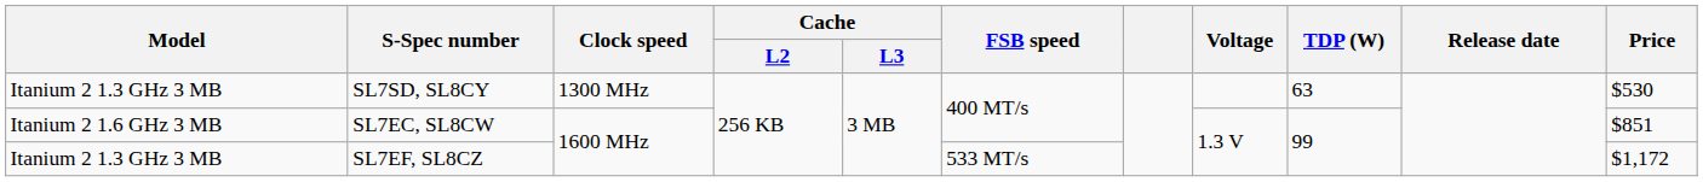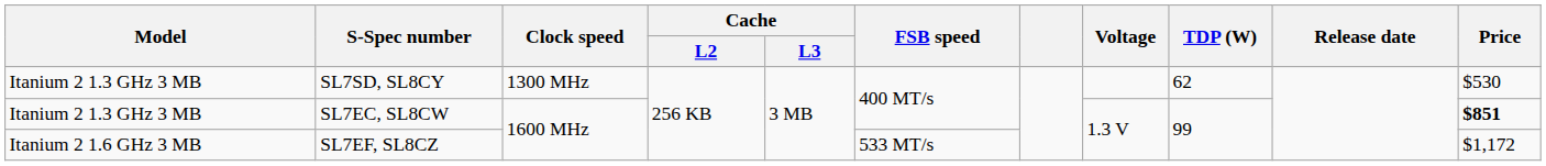SL7SD, SL8CY | TDP (W): 63 -> 62
SL7EC, SL8CW | Model: Itanium 2 1.6 GHz 3 MB -> Itanium 2 1.3 GHz 3 MB
SL7EC, SL8CW | Price: normal -> bold
SL7EF, SL8CZ | Model: Itanium 2 1.3 GHz 3 MB -> Itanium 2 1.6 GHz 3 MB
